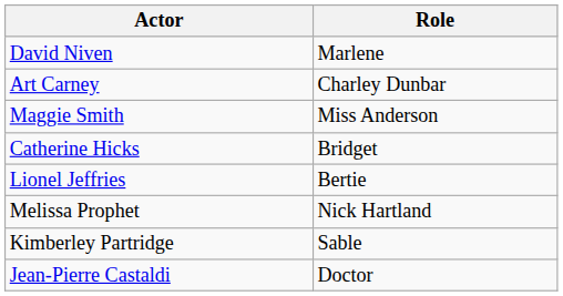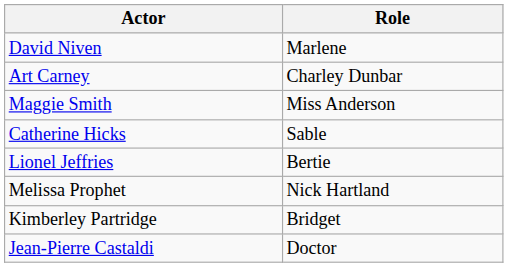Catherine Hicks | Role: Bridget -> Sable
Kimberley Partridge | Role: Sable -> Bridget
